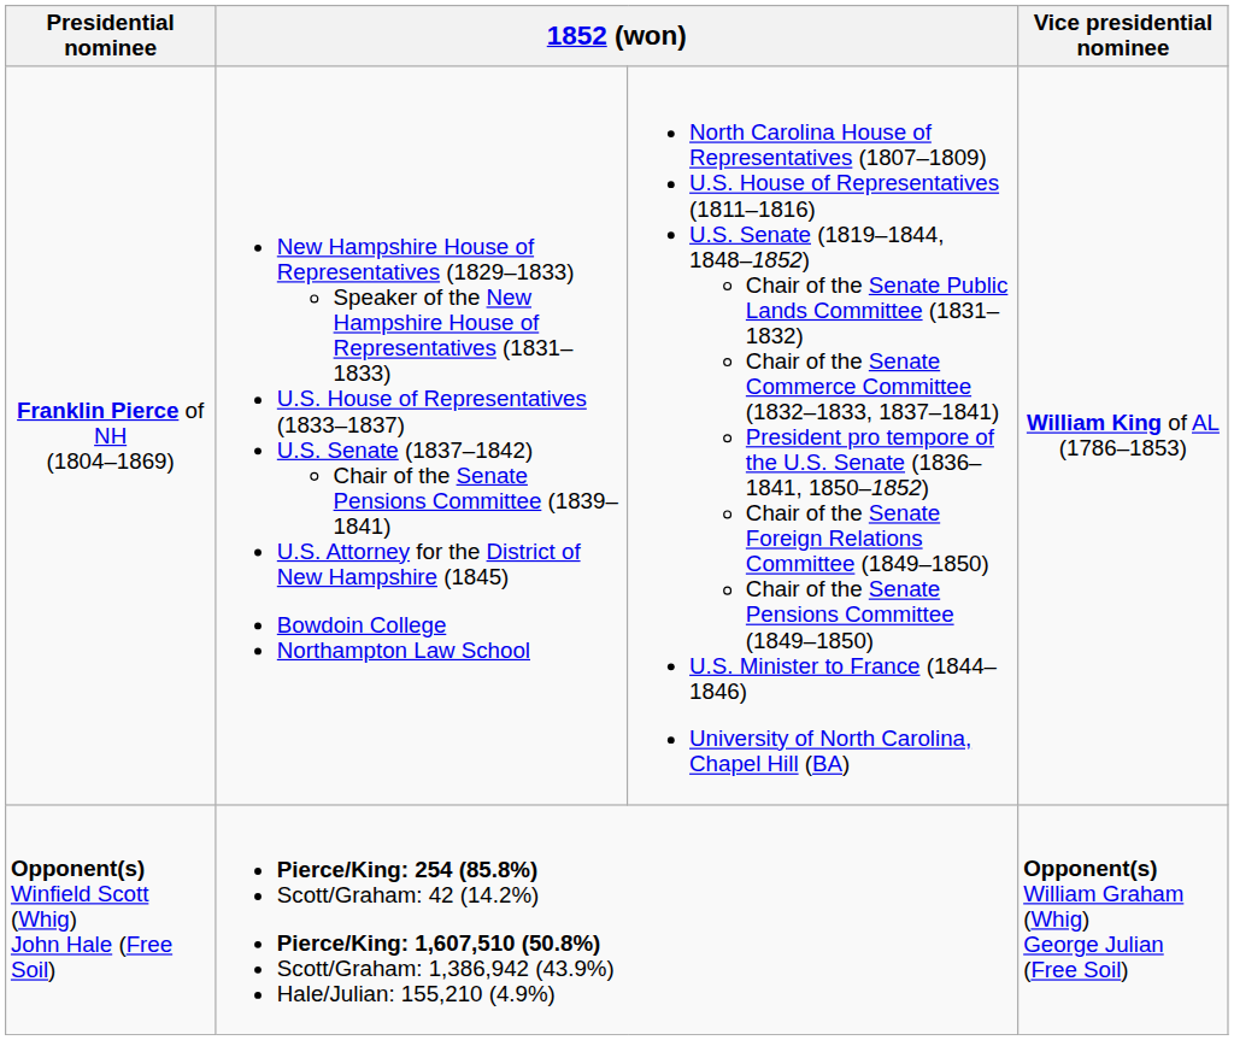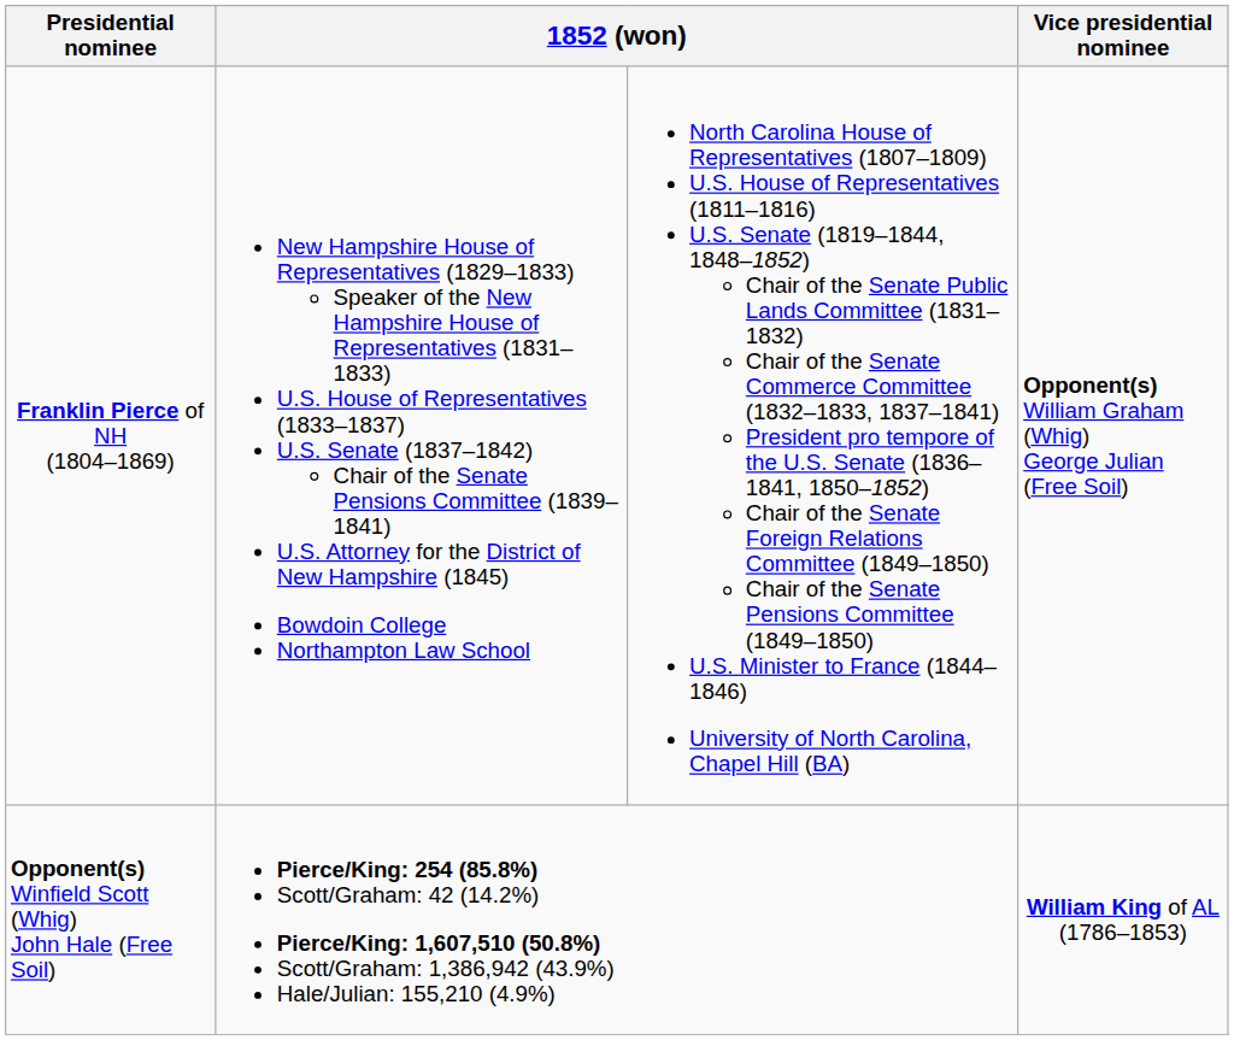Franklin Pierce of NH (1804–1869) | Vice presidential nominee: William King of AL (1786–1853) -> Opponent(s) William Graham (Whig) George Julian (Free Soil)
Opponent(s) Winfield Scott (Whig) John Hale (Free Soil) | Vice presidential nominee: Opponent(s) William Graham (Whig) George Julian (Free Soil) -> William King of AL (1786–1853)
